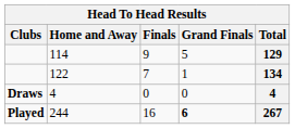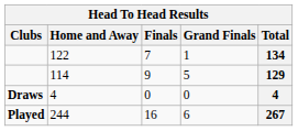rows swapped: 114 <-> 122
244 | Grand Finals: bold -> normal
